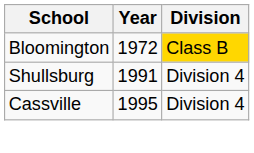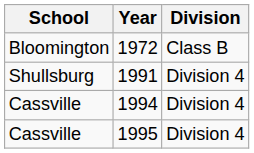1972 | Division: gold background -> no background
+ row: Cassville | 1994 | Division 4
